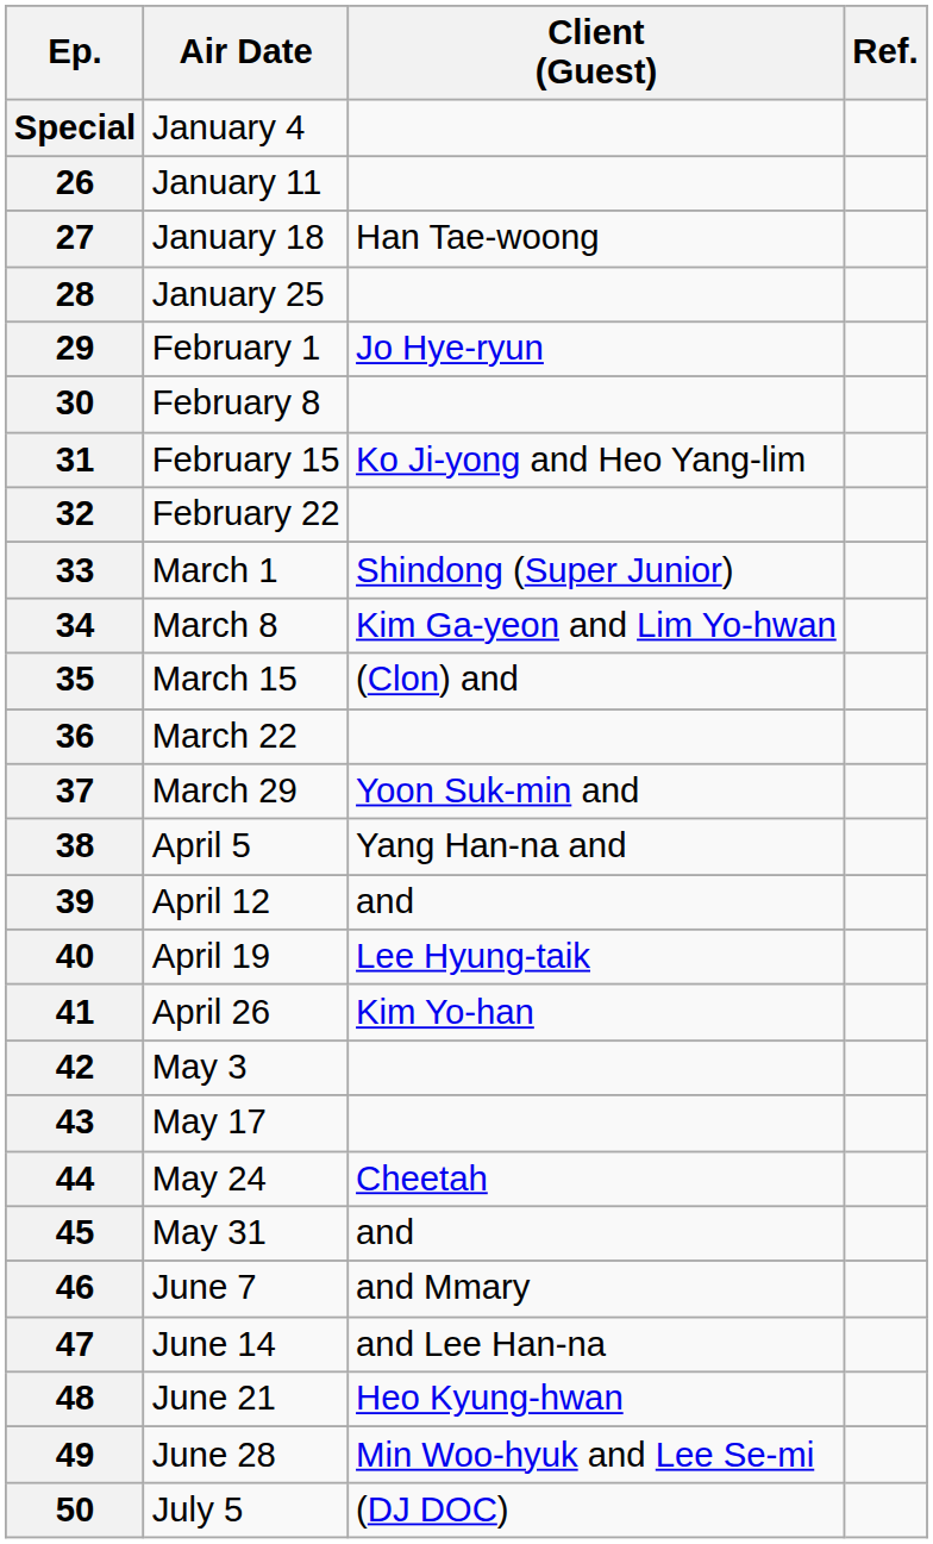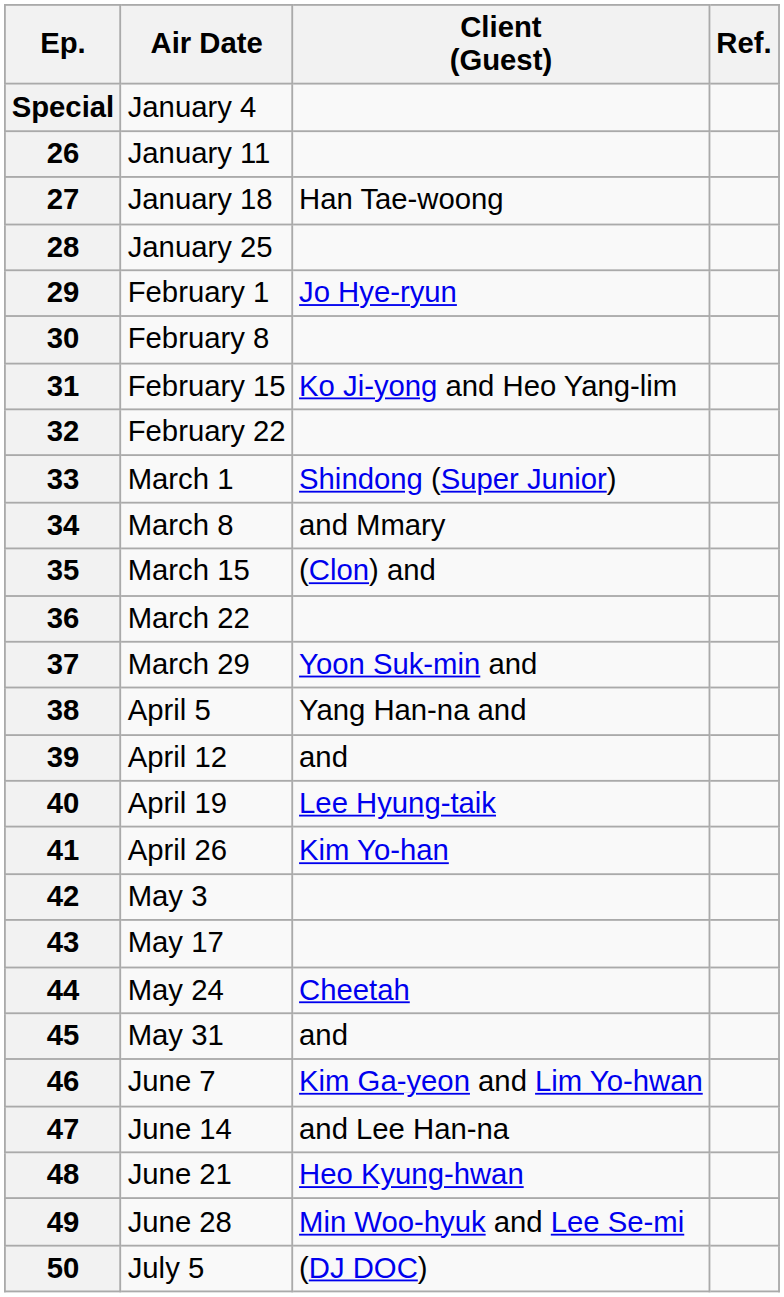34 | Client (Guest): Kim Ga-yeon and Lim Yo-hwan -> and Mmary
46 | Client (Guest): and Mmary -> Kim Ga-yeon and Lim Yo-hwan
